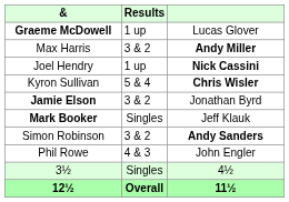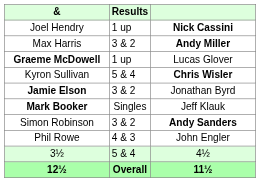rows swapped: Graeme McDowell <-> Joel Hendry
3½ | Results: Singles -> 5 & 4
